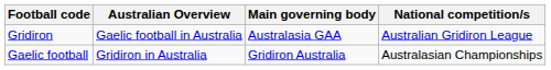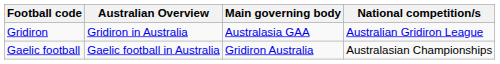Gridiron | Australian Overview: Gaelic football in Australia -> Gridiron in Australia
Gaelic football | Australian Overview: Gridiron in Australia -> Gaelic football in Australia
